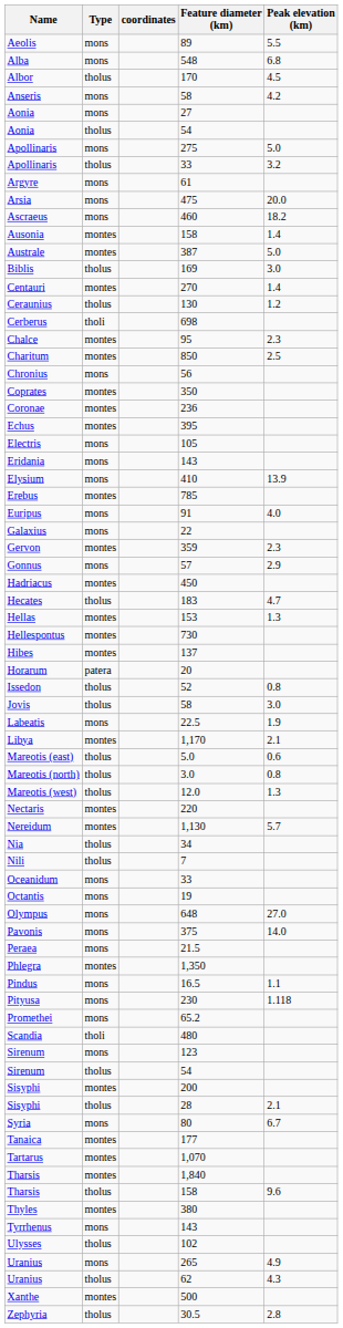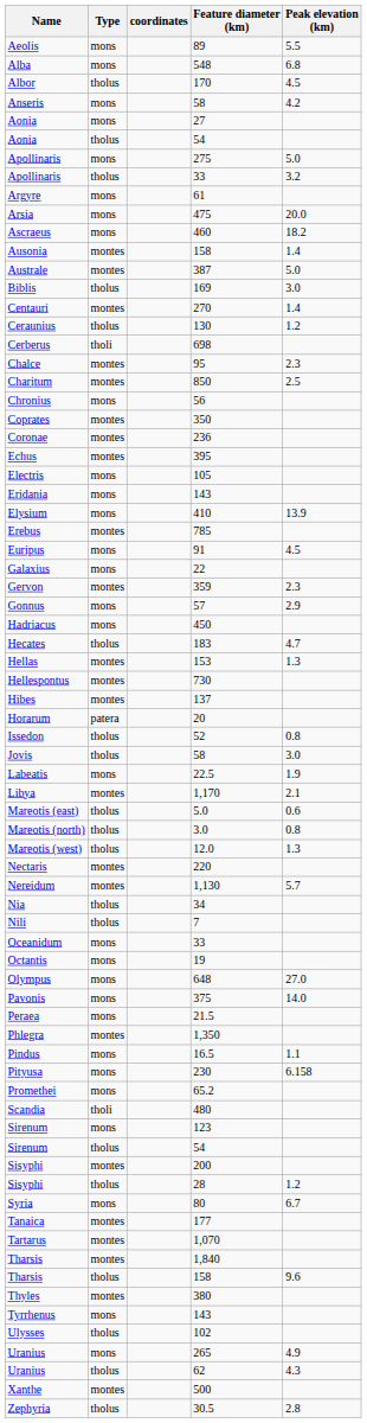Euripus | Peak elevation (km): 4.0 -> 4.5
Hadriacus | Type: montes -> mons
Pityusa | Peak elevation (km): 1.118 -> 6.158
Sisyphi / 28 | Peak elevation (km): 2.1 -> 1.2
